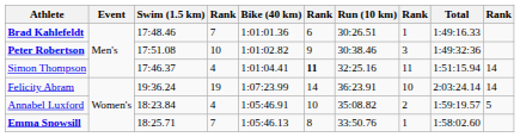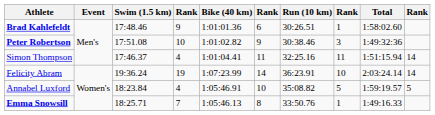Brad Kahlefeldt | column 4: 7 -> 9
Brad Kahlefeldt | Total: 1:49:16.33 -> 1:58:02.60
Simon Thompson | column 6: bold -> normal
Annabel Luxford | column 8: 2 -> 5
Emma Snowsill | Total: 1:58:02.60 -> 1:49:16.33
